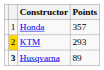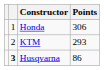Honda | Points: 357 -> 306
KTM | column 2: gold background -> no background
Husqvarna | Points: 89 -> 86
